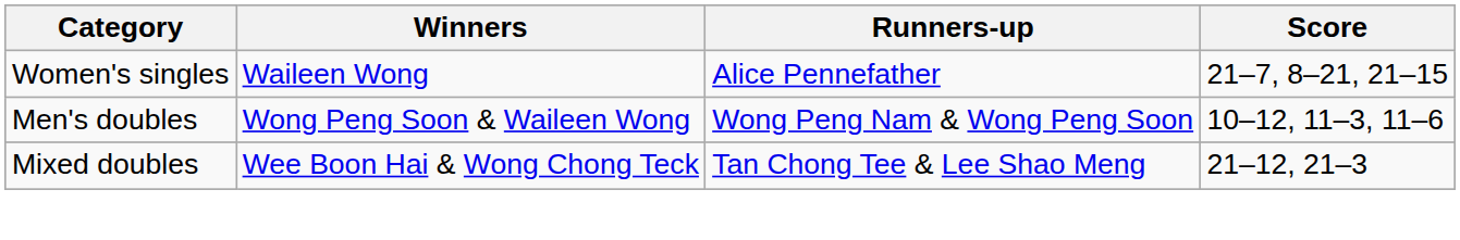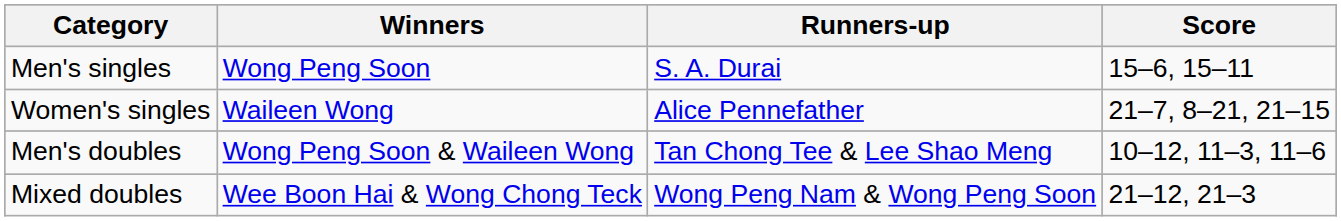+ row: Men's singles | Wong Peng Soon | S. A. Durai | 15–6, 15–11
Men's doubles | Runners-up: Wong Peng Nam & Wong Peng Soon -> Tan Chong Tee & Lee Shao Meng
Mixed doubles | Runners-up: Tan Chong Tee & Lee Shao Meng -> Wong Peng Nam & Wong Peng Soon
